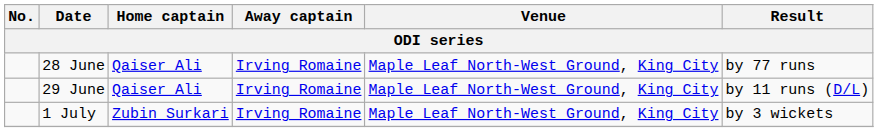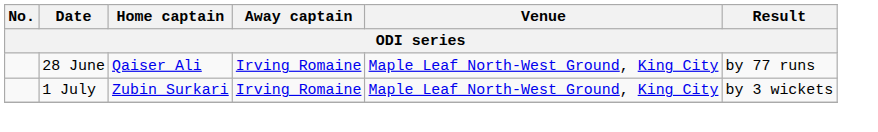- row: 29 June | Qaiser Ali | Irving Romaine | Maple Leaf North-West Ground, King City | by 11 runs (D/L)
